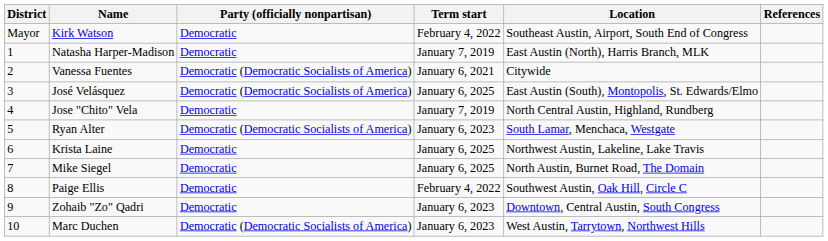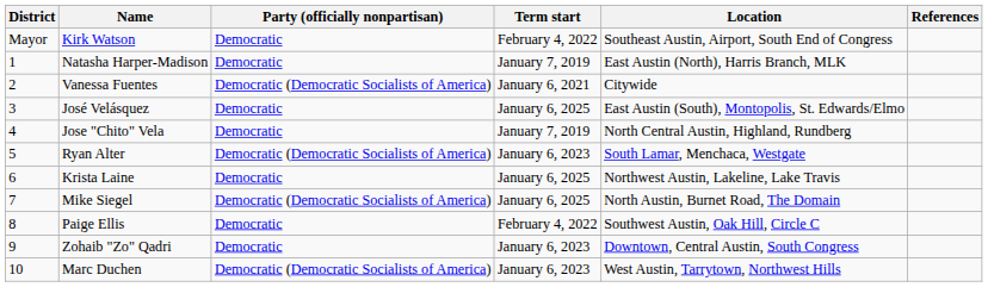José Velásquez | Party (officially nonpartisan): Democratic (Democratic Socialists of America) -> Democratic
Mike Siegel | Party (officially nonpartisan): Democratic -> Democratic (Democratic Socialists of America)
